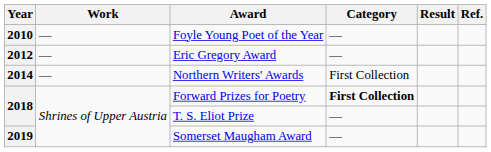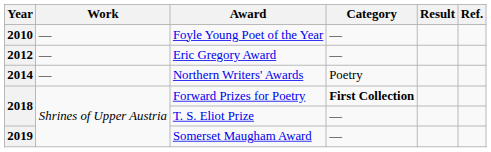Northern Writers' Awards | Category: First Collection -> Poetry
